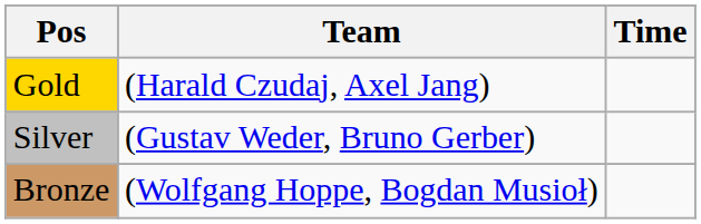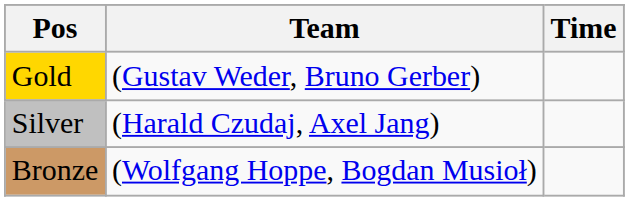Gold | Team: (Harald Czudaj, Axel Jang) -> (Gustav Weder, Bruno Gerber)
Silver | Team: (Gustav Weder, Bruno Gerber) -> (Harald Czudaj, Axel Jang)
